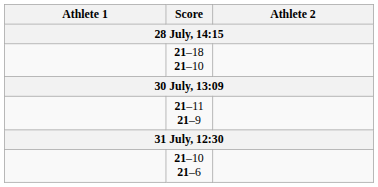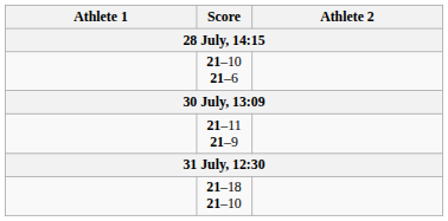rows swapped: 21–18 21–10 <-> 21–10 21–6
